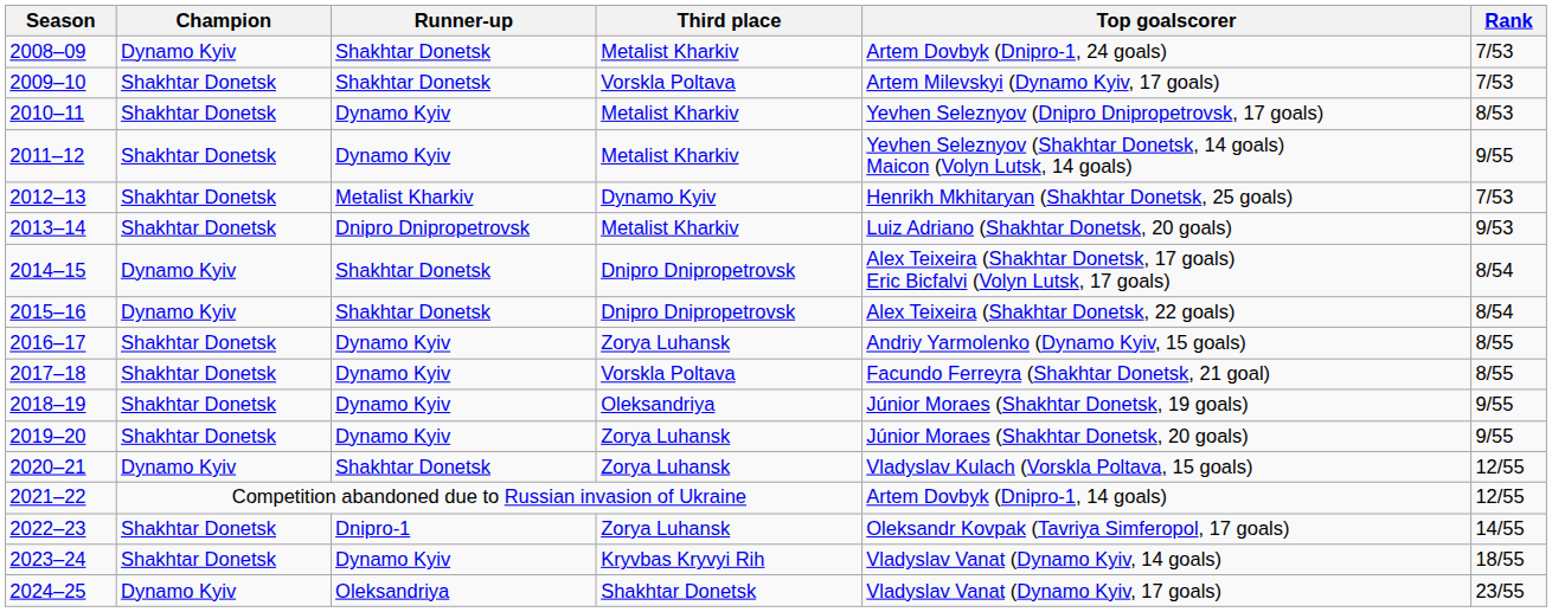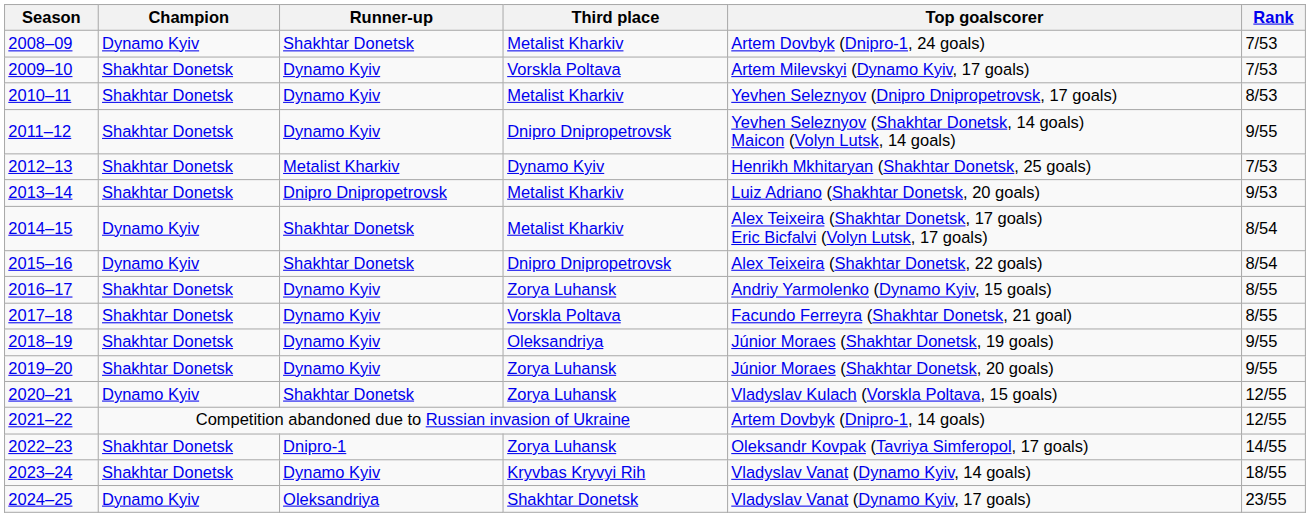2009–10 | Runner-up: Shakhtar Donetsk -> Dynamo Kyiv
2011–12 | Third place: Metalist Kharkiv -> Dnipro Dnipropetrovsk
2014–15 | Third place: Dnipro Dnipropetrovsk -> Metalist Kharkiv
